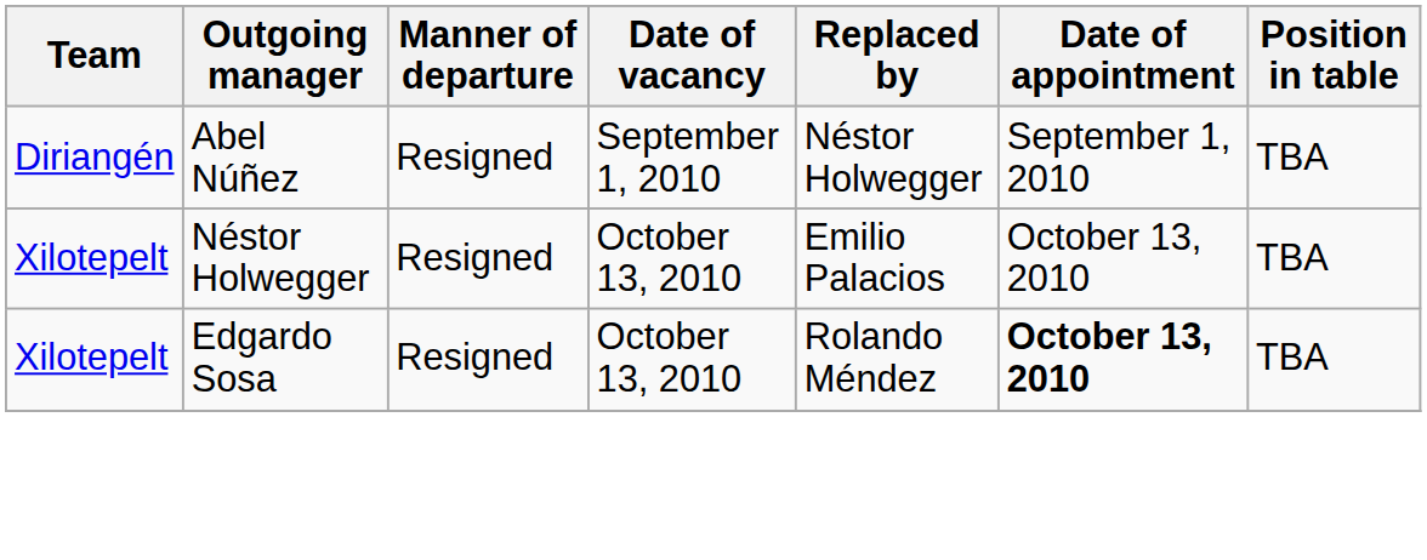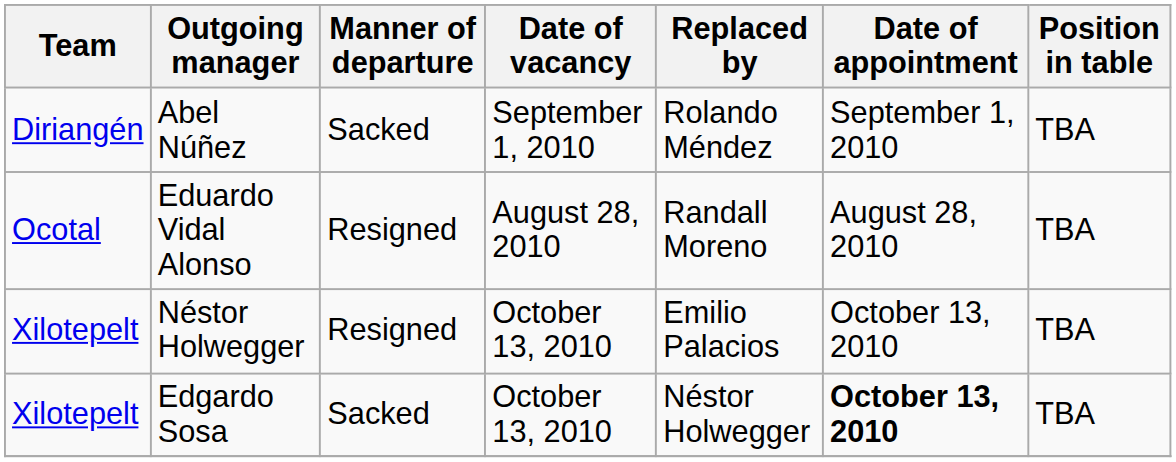Abel Núñez | Manner of departure: Resigned -> Sacked
Abel Núñez | Replaced by: Néstor Holwegger -> Rolando Méndez
+ row: Ocotal | Eduardo Vidal Alonso | Resigned | August 28, 2010 | Randall Moreno | August 28, 2010 | TBA
Edgardo Sosa | Manner of departure: Resigned -> Sacked
Edgardo Sosa | Replaced by: Rolando Méndez -> Néstor Holwegger
